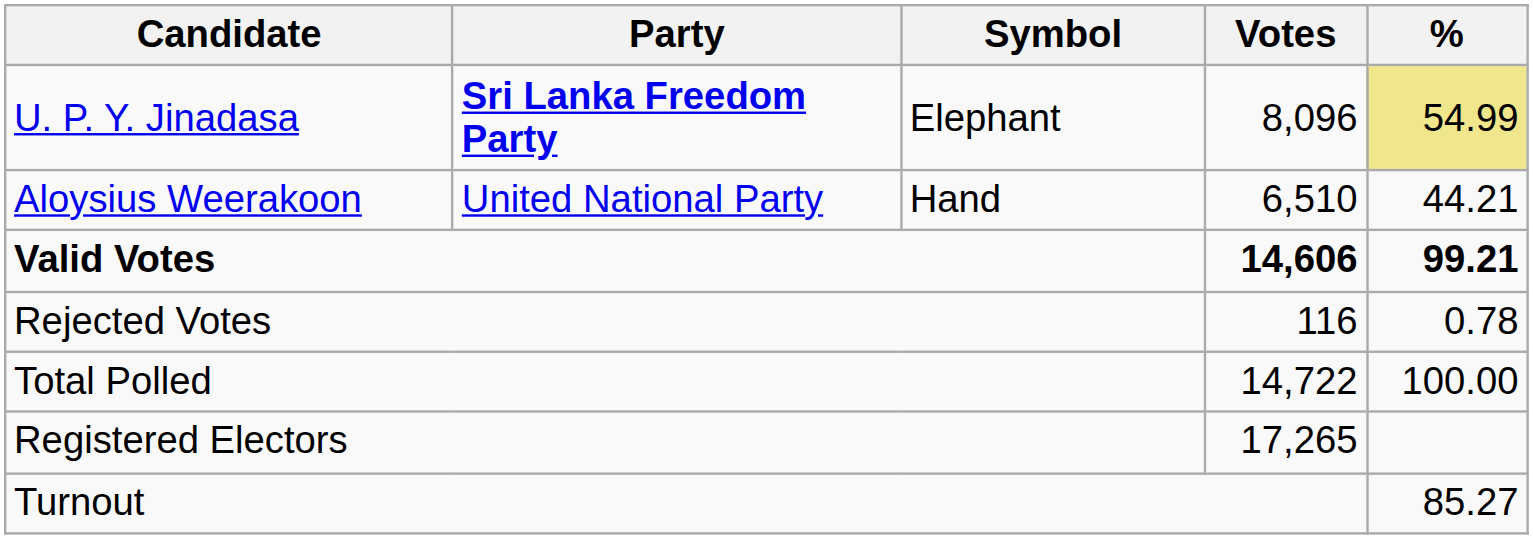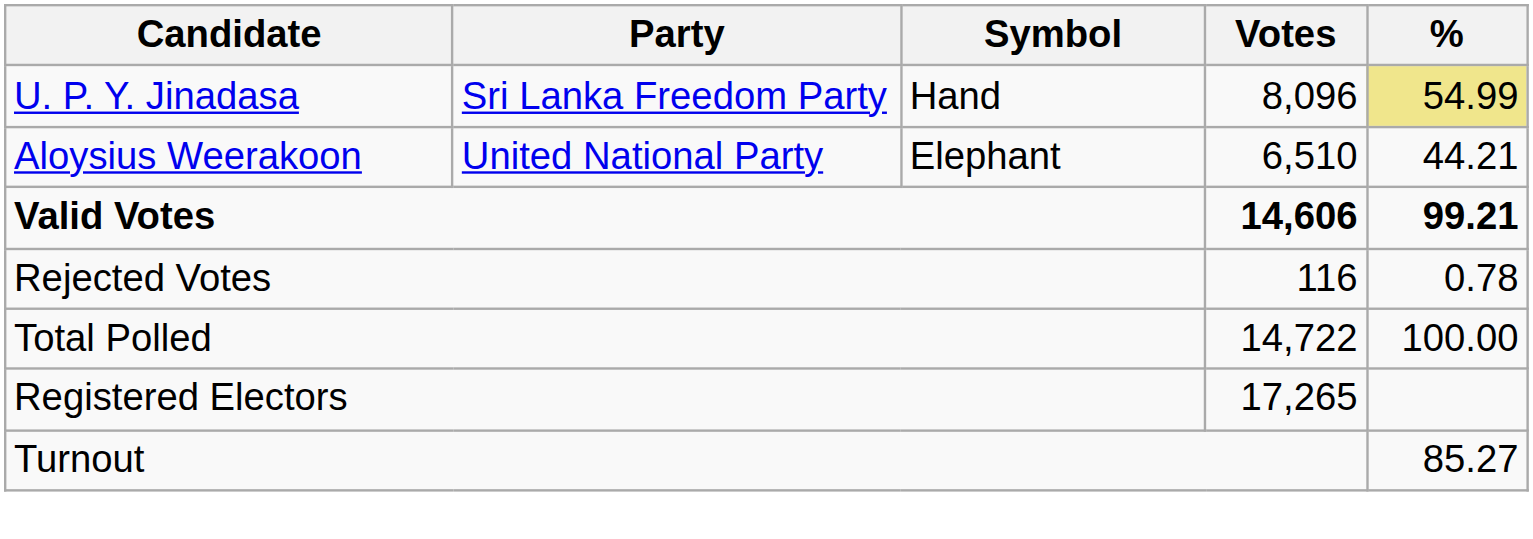U. P. Y. Jinadasa | Party: bold -> normal
U. P. Y. Jinadasa | Symbol: Elephant -> Hand
Aloysius Weerakoon | Symbol: Hand -> Elephant
